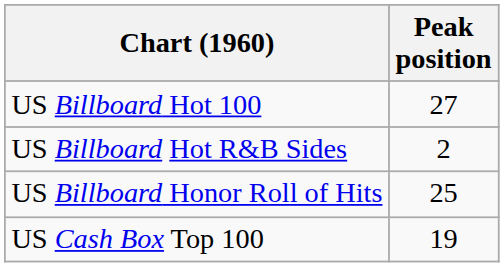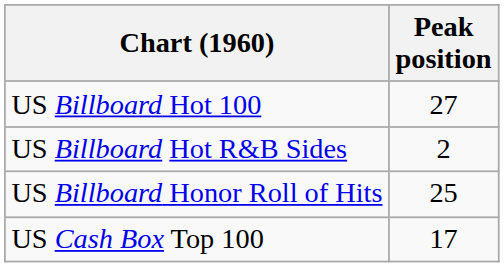US Cash Box Top 100 | Peak position: 19 -> 17
